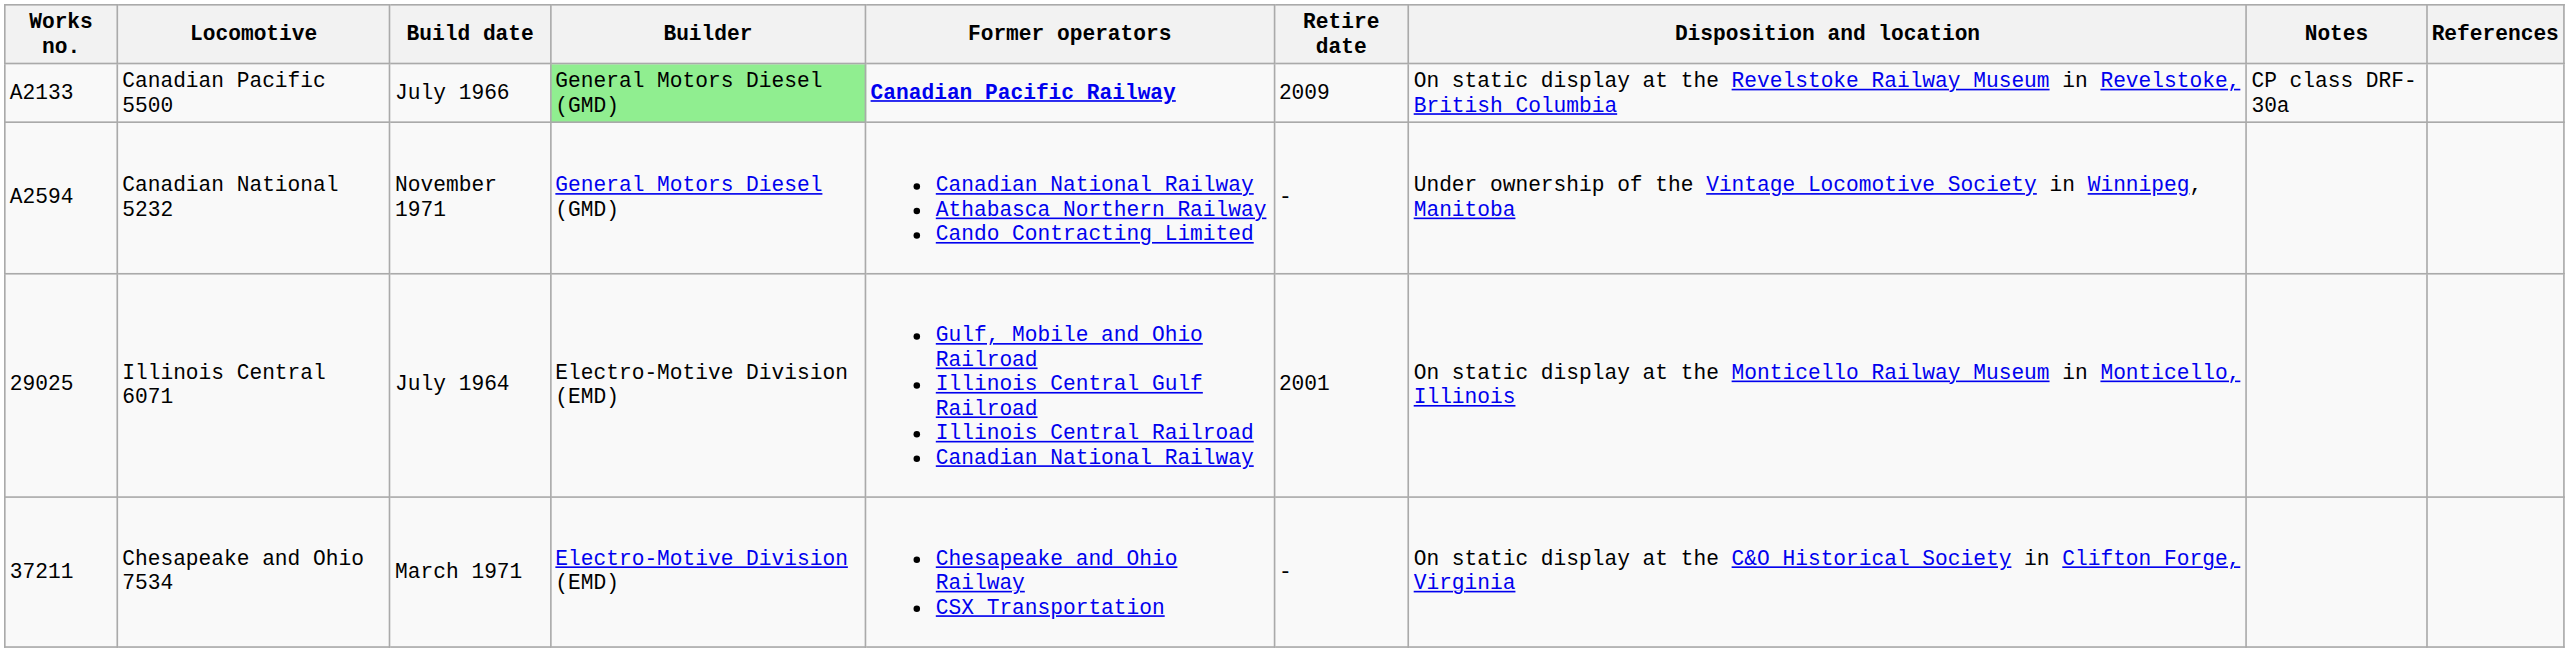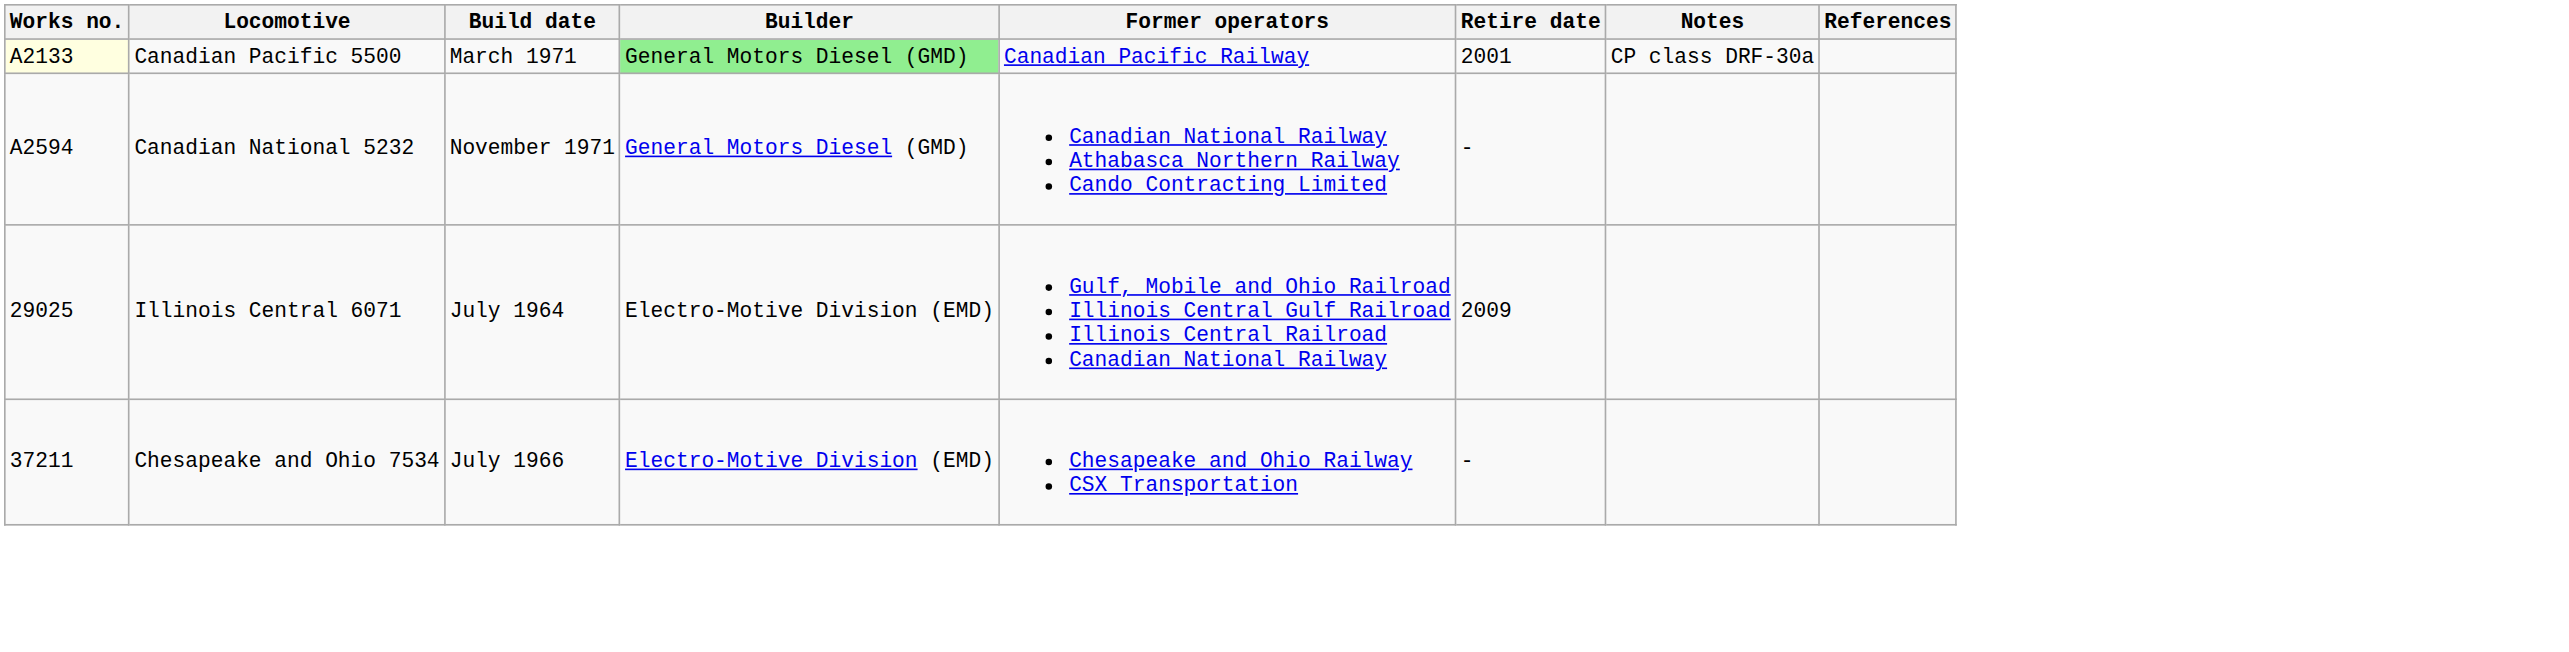- column: Disposition and location | On static display at the Revelstoke Railway Museum in Revelstoke, British Columbia | Under ownership of the Vintage Locomotive Society in Winnipeg, Manitoba | On static display at the Monticello Railway Museum in Monticello, Illinois | On static display at the C&O Historical Society in Clifton Forge, Virginia
Canadian Pacific 5500 | Works no.: no background -> lightyellow background
Canadian Pacific 5500 | Build date: July 1966 -> March 1971
Canadian Pacific 5500 | Former operators: bold -> normal
Canadian Pacific 5500 | Retire date: 2009 -> 2001
Illinois Central 6071 | Retire date: 2001 -> 2009
Chesapeake and Ohio 7534 | Build date: March 1971 -> July 1966
